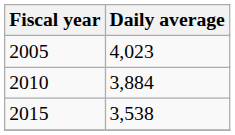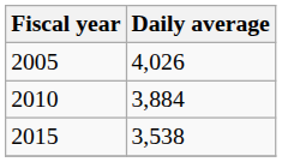2005 | Daily average: 4,023 -> 4,026
